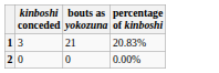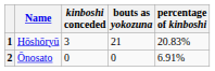+ column: Name | Hōshōryū | Ōnosato
2 | percentage of kinboshi: 0.00% -> 6.91%
